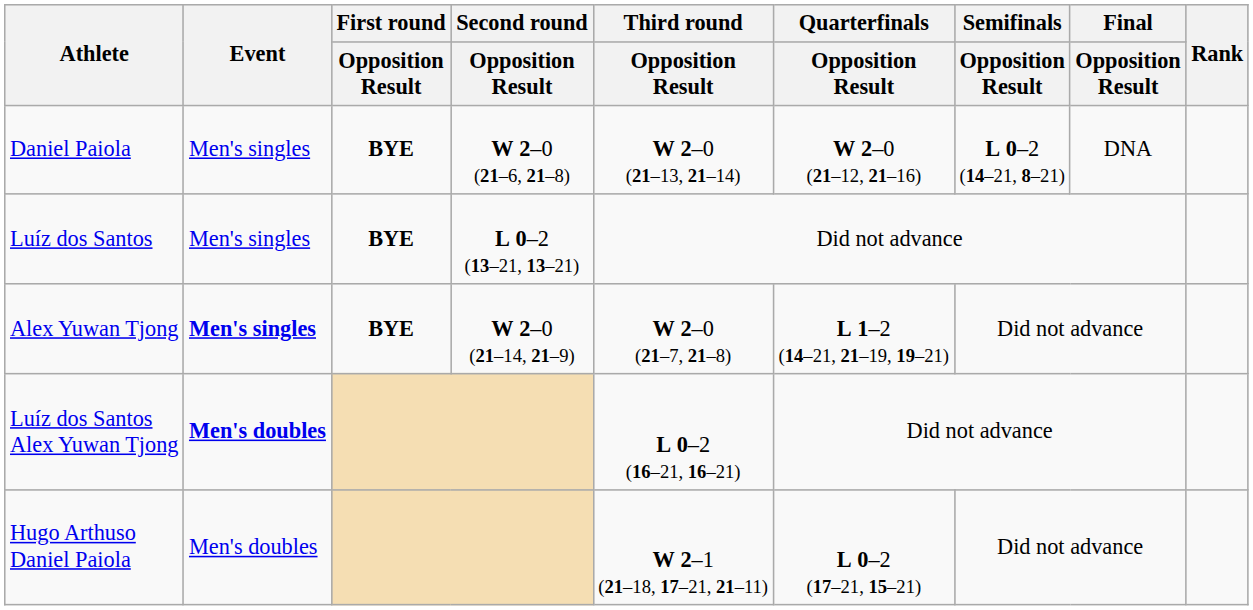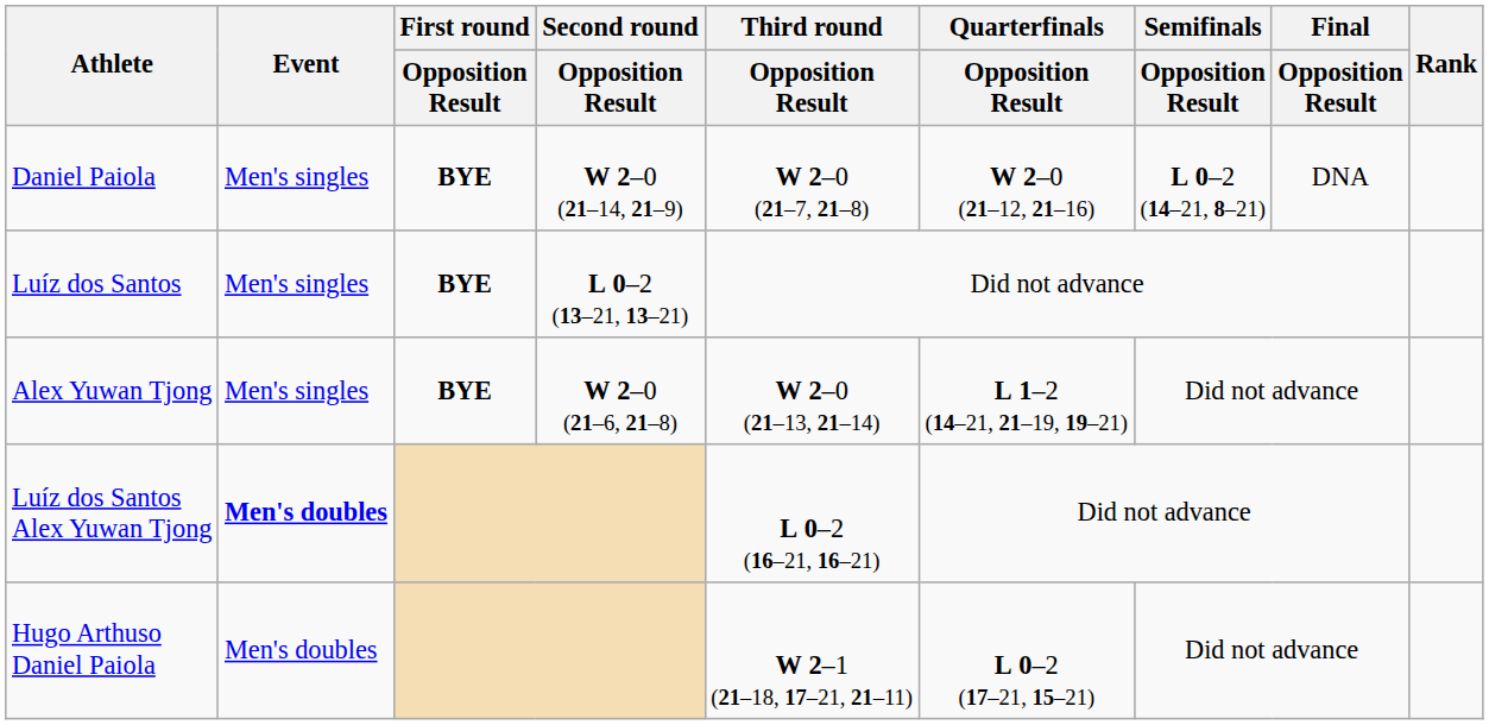Daniel Paiola | Second round / Opposition Result: W 2–0 (21–6, 21–8) -> W 2–0 (21–14, 21–9)
Daniel Paiola | Third round / Opposition Result: W 2–0 (21–13, 21–14) -> W 2–0 (21–7, 21–8)
Alex Yuwan Tjong | Event: bold -> normal
Alex Yuwan Tjong | Second round / Opposition Result: W 2–0 (21–14, 21–9) -> W 2–0 (21–6, 21–8)
Alex Yuwan Tjong | Third round / Opposition Result: W 2–0 (21–7, 21–8) -> W 2–0 (21–13, 21–14)
